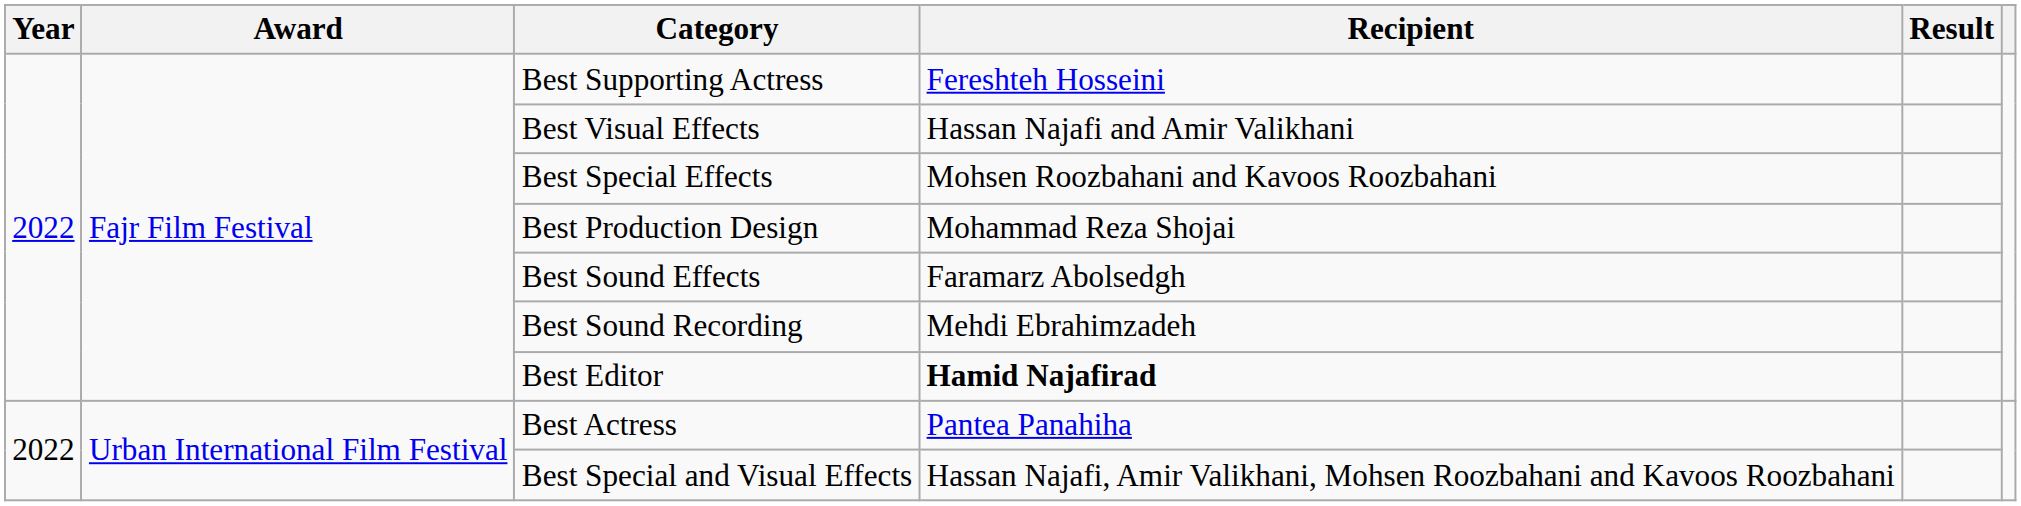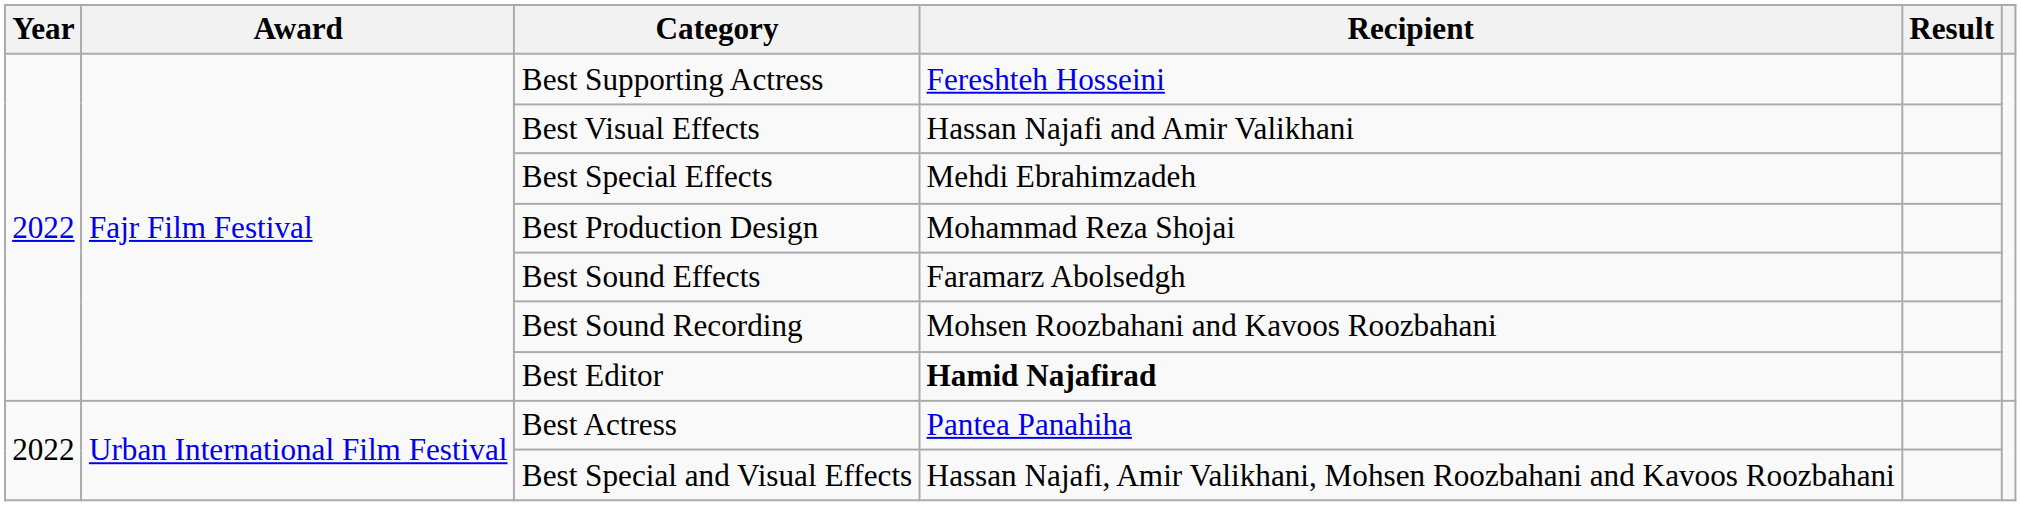Best Special Effects | Recipient: Mohsen Roozbahani and Kavoos Roozbahani -> Mehdi Ebrahimzadeh
Best Sound Recording | Recipient: Mehdi Ebrahimzadeh -> Mohsen Roozbahani and Kavoos Roozbahani
